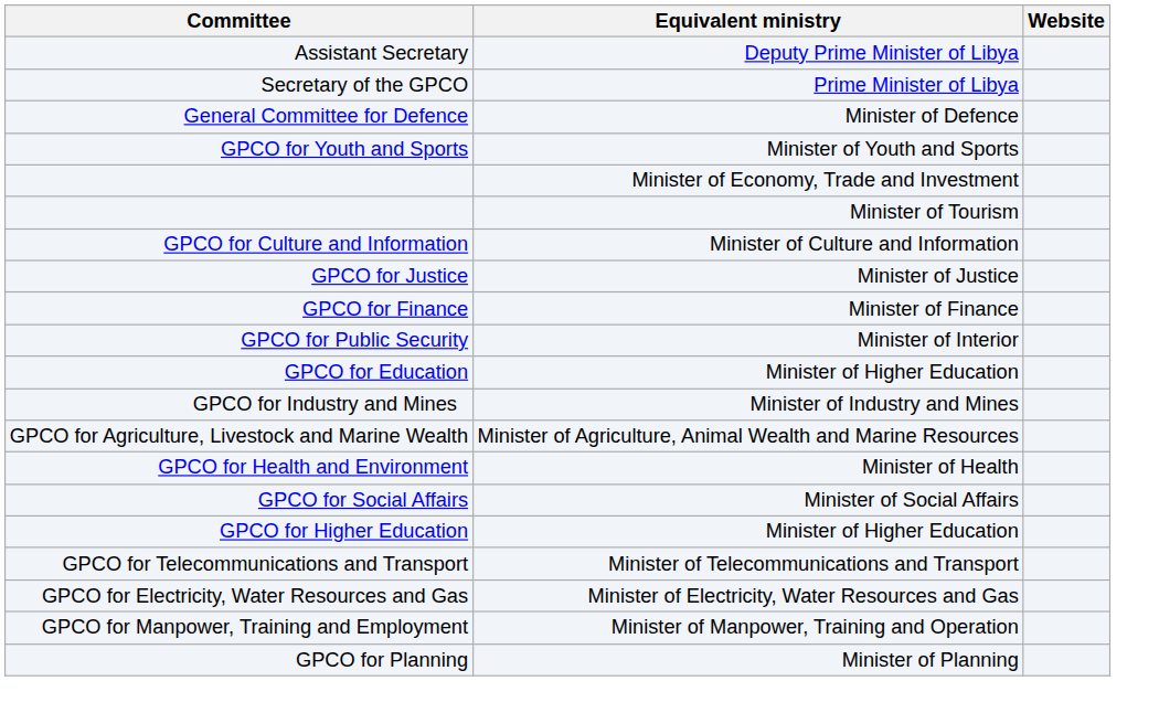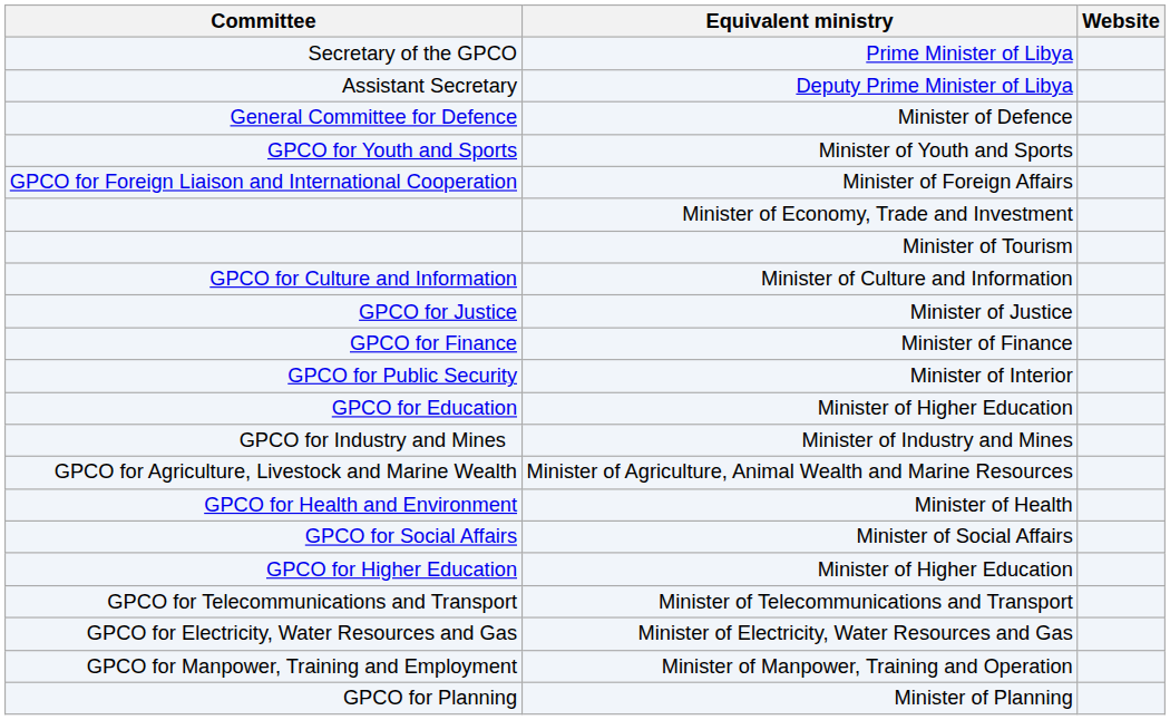rows swapped: Secretary of the GPCO <-> Assistant Secretary
+ row: GPCO for Foreign Liaison and International Cooperation | Minister of Foreign Affairs
